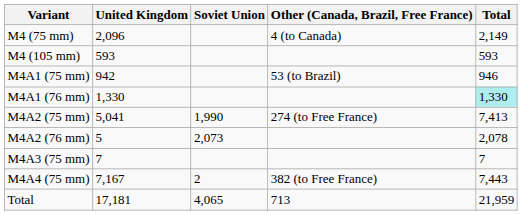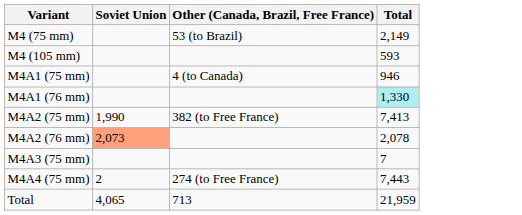- column: United Kingdom | 2,096 | 593 | 942 | 1,330 | 5,041 | 5 | 7 | 7,167 | 17,181
M4 (75 mm) | Other (Canada, Brazil, Free France): 4 (to Canada) -> 53 (to Brazil)
M4A1 (75 mm) | Other (Canada, Brazil, Free France): 53 (to Brazil) -> 4 (to Canada)
M4A2 (75 mm) | Other (Canada, Brazil, Free France): 274 (to Free France) -> 382 (to Free France)
M4A2 (76 mm) | Soviet Union: no background -> lightsalmon background
M4A4 (75 mm) | Other (Canada, Brazil, Free France): 382 (to Free France) -> 274 (to Free France)
